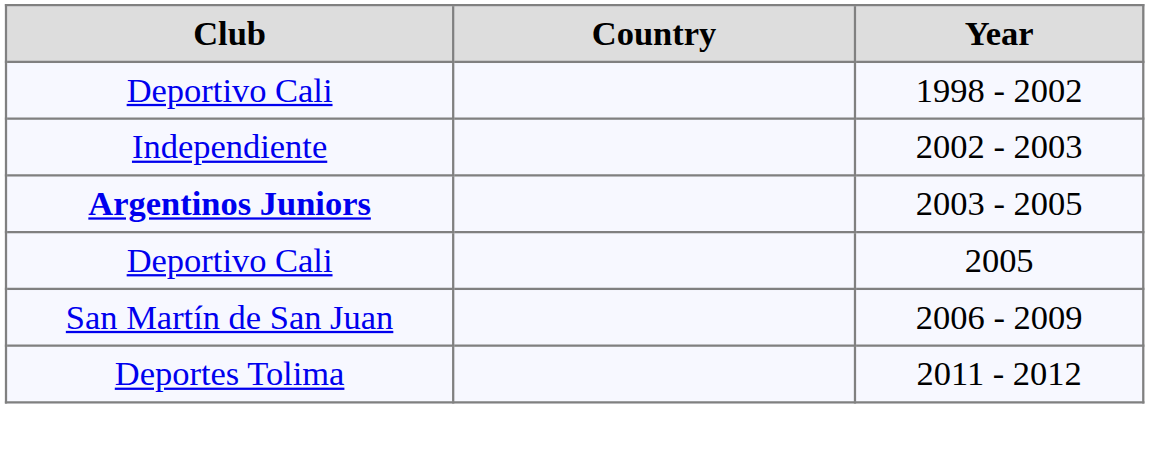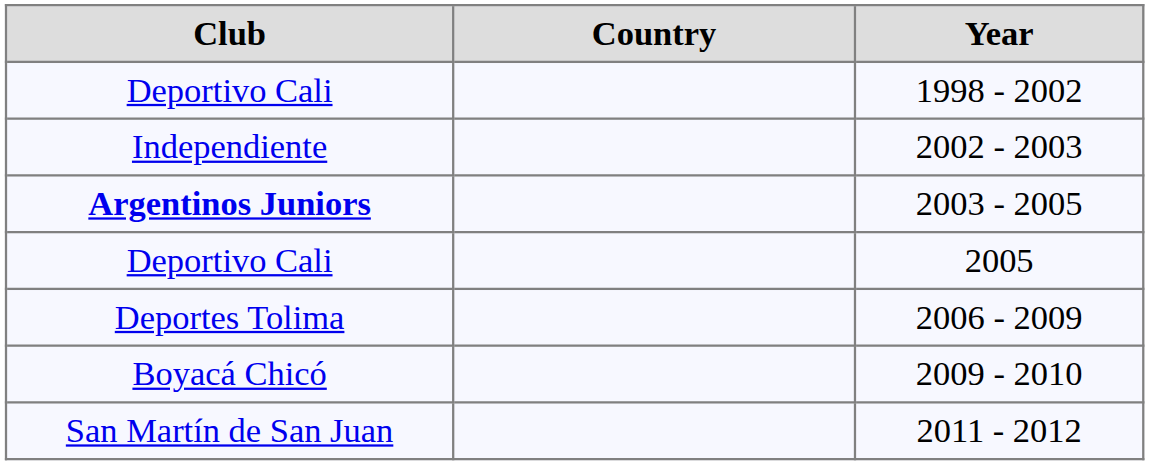2006 - 2009 | Club: San Martín de San Juan -> Deportes Tolima
+ row: Boyacá Chicó | 2009 - 2010
2011 - 2012 | Club: Deportes Tolima -> San Martín de San Juan
